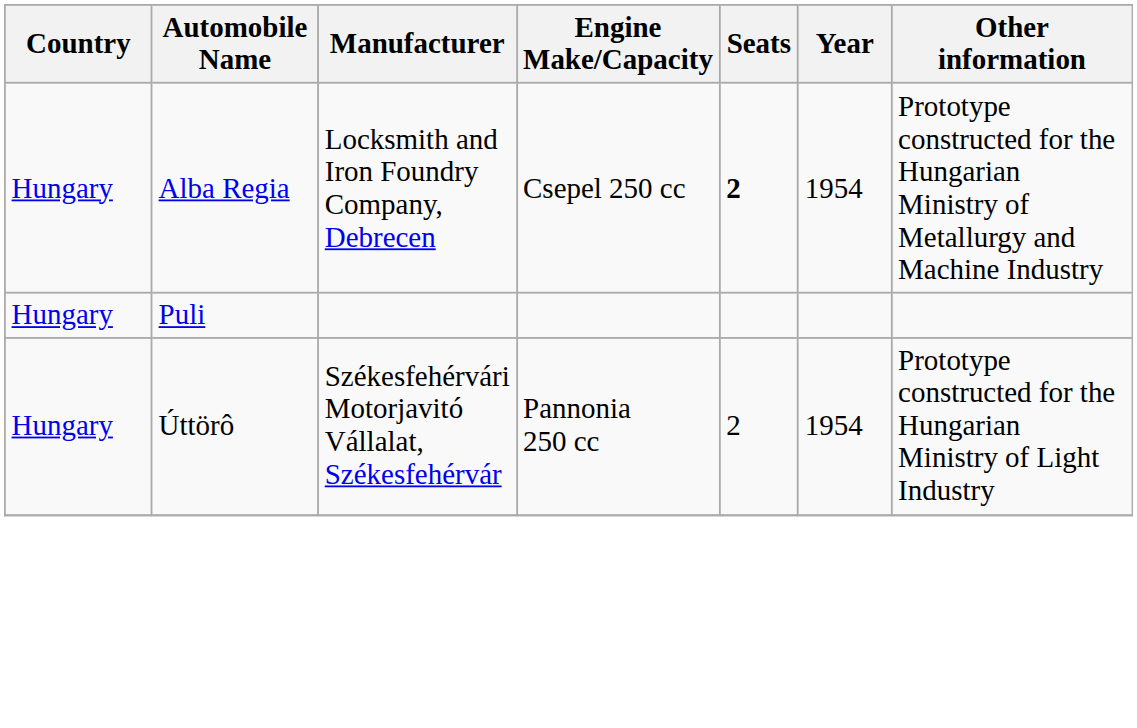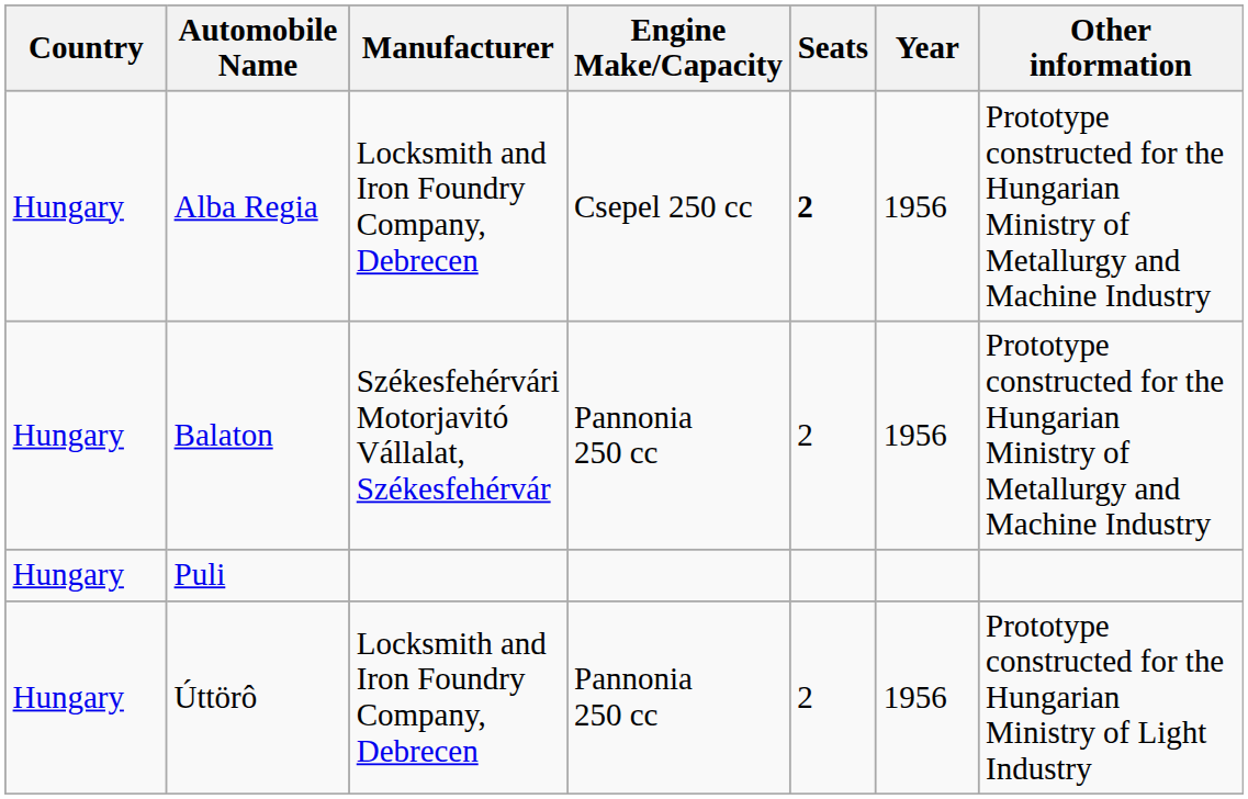Alba Regia | Year: 1954 -> 1956
+ row: Hungary | Balaton | Székesfehérvári Motorjavitó Vállalat, Székesfehérvár | Pannonia 250 cc | 2 | 1956 | Prototype constructed for the Hungarian Ministry of Metallurgy and Machine Industry
Úttörô | Manufacturer: Székesfehérvári Motorjavitó Vállalat, Székesfehérvár -> Locksmith and Iron Foundry Company, Debrecen
Úttörô | Year: 1954 -> 1956
